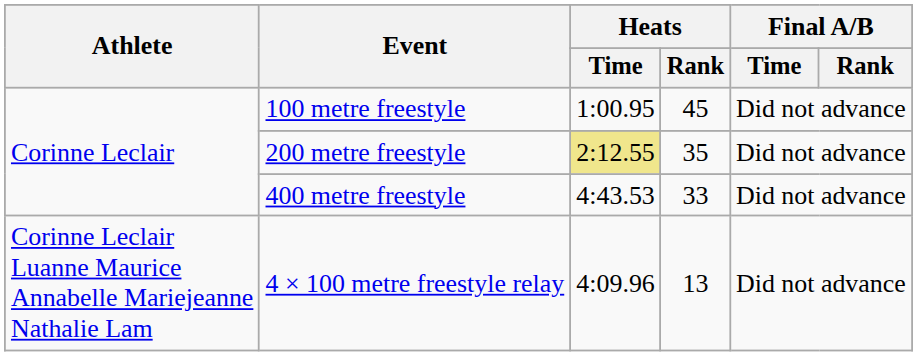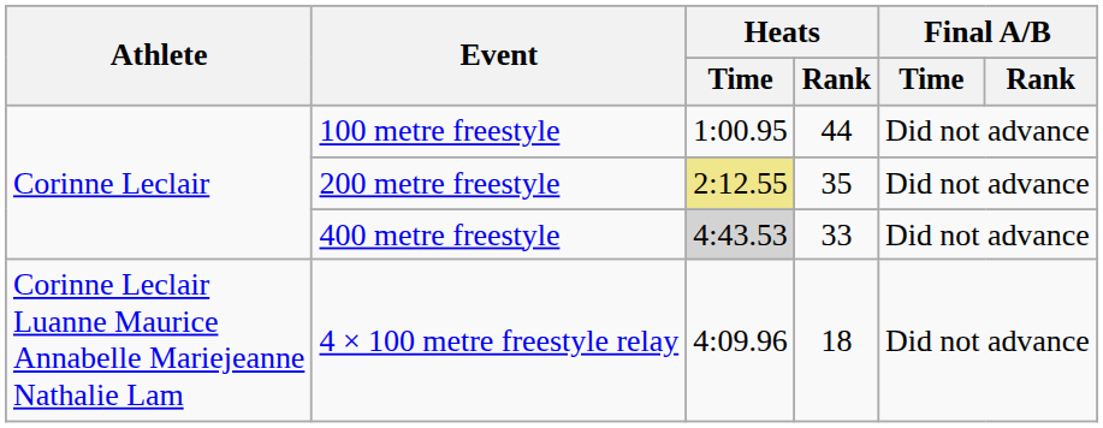100 metre freestyle | Heats / Rank: 45 -> 44
400 metre freestyle | Heats / Time: no background -> lightgrey background
4 × 100 metre freestyle relay | Heats / Rank: 13 -> 18
